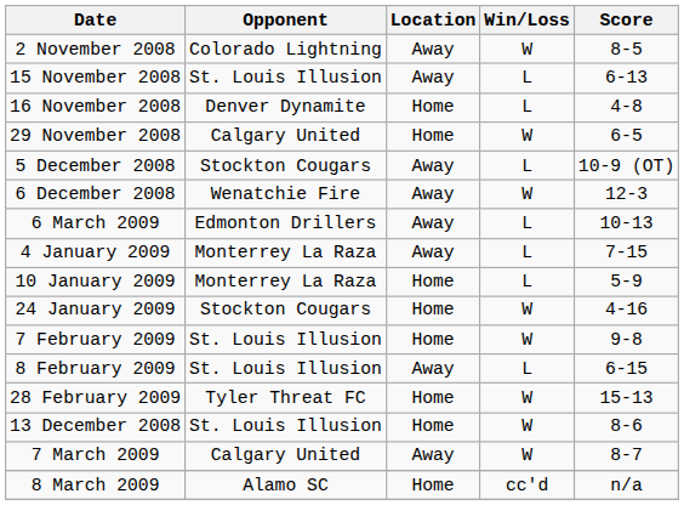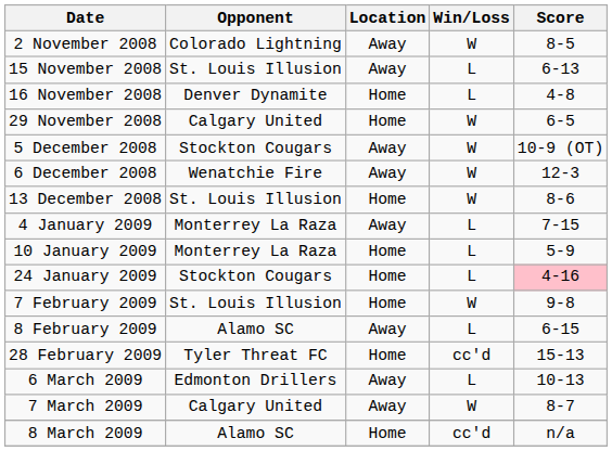5 December 2008 | Win/Loss: L -> W
rows swapped: 13 December 2008 <-> 6 March 2009
24 January 2009 | Win/Loss: W -> L
24 January 2009 | Score: no background -> pink background
8 February 2009 | Opponent: St. Louis Illusion -> Alamo SC
28 February 2009 | Win/Loss: W -> cc'd
